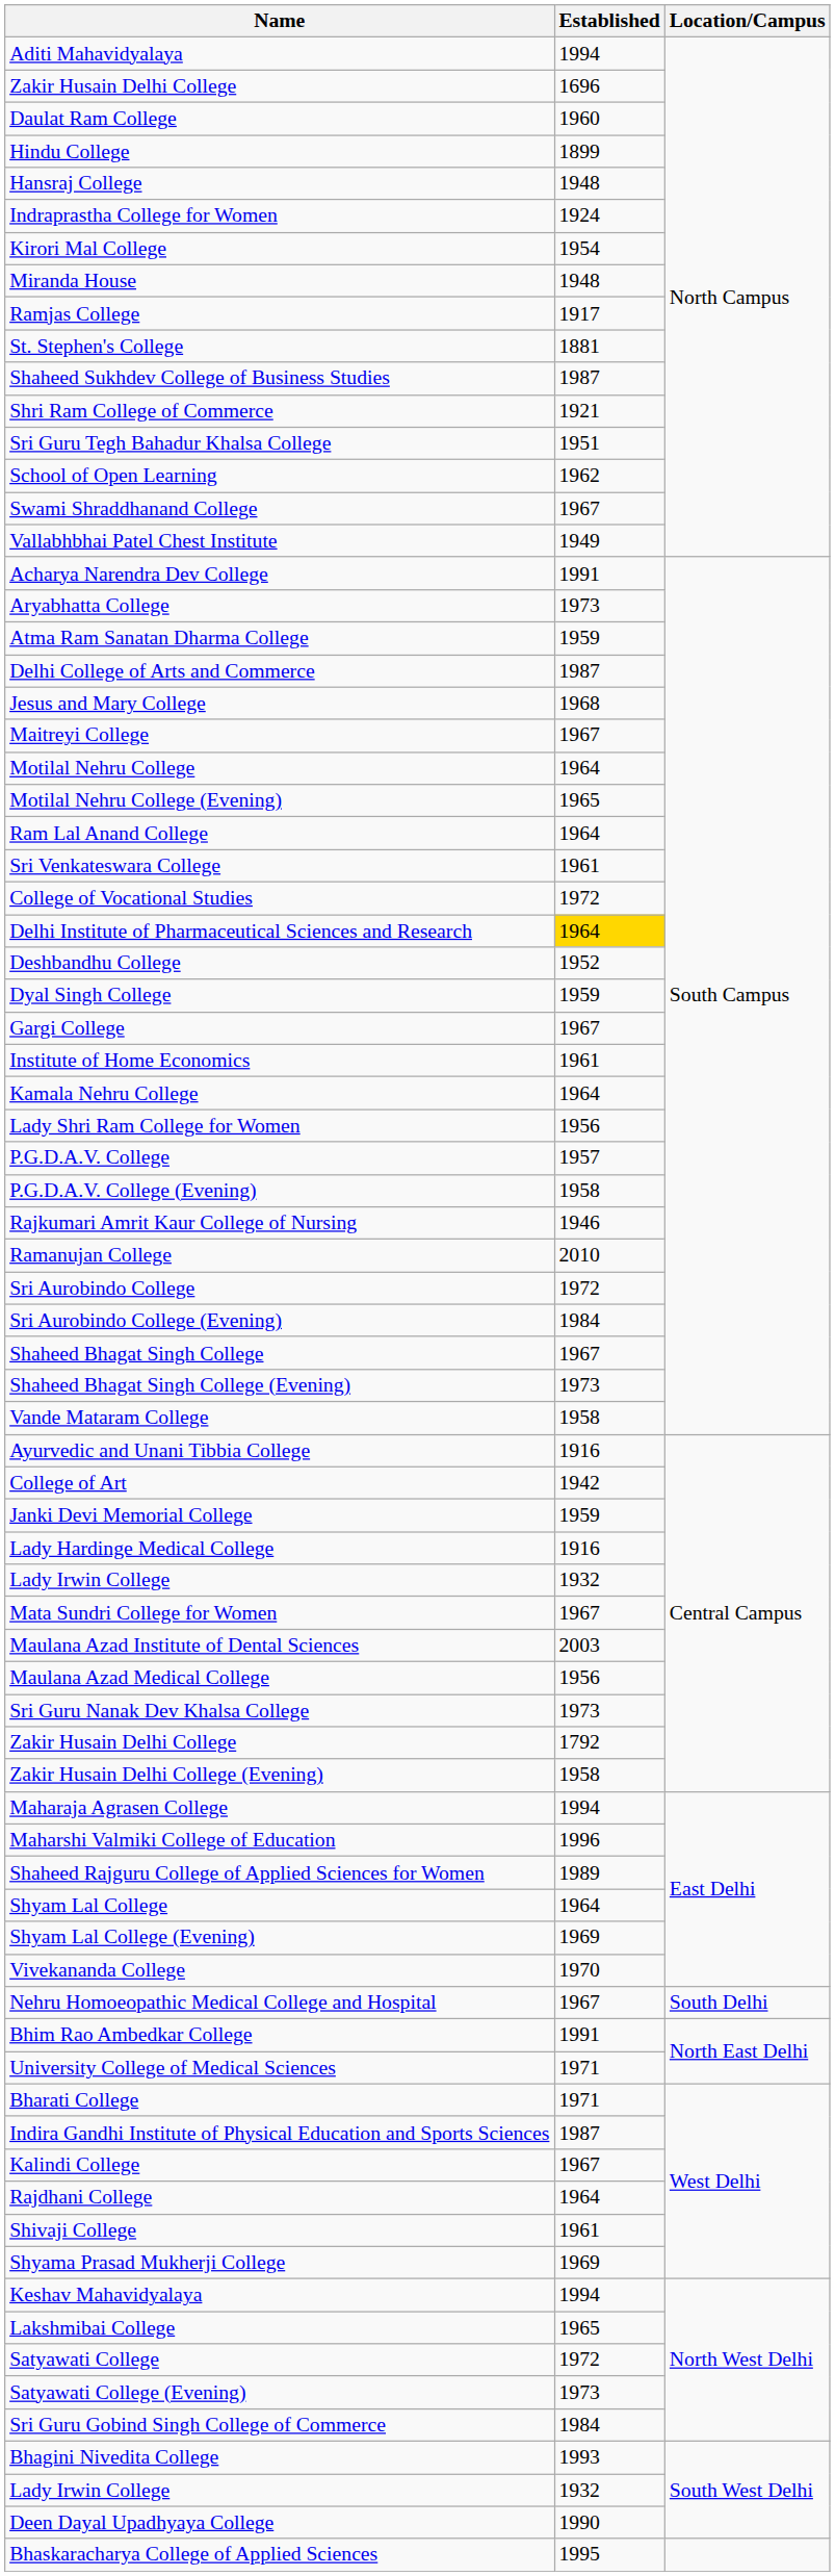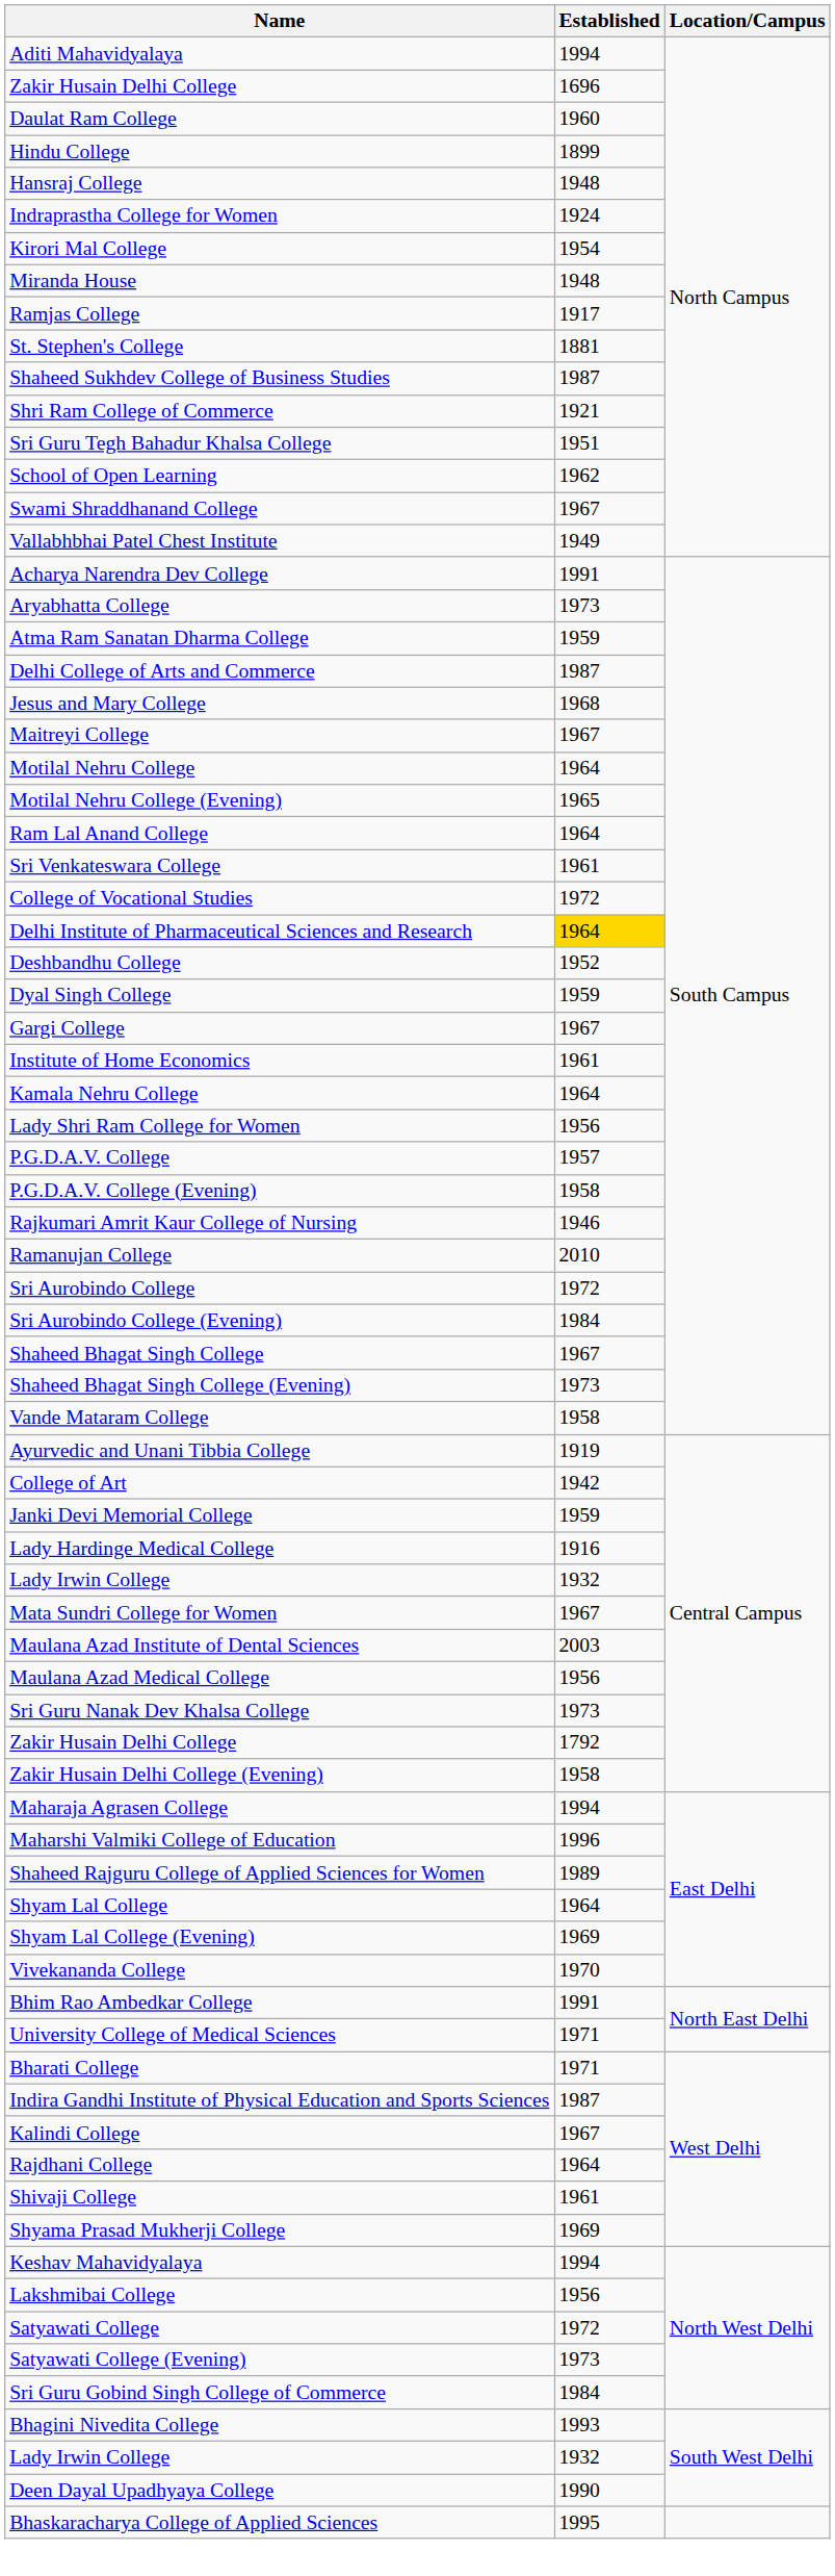Ayurvedic and Unani Tibbia College | Established: 1916 -> 1919
- row: Nehru Homoeopathic Medical College and Hospital | 1967 | South Delhi
Lakshmibai College | Established: 1965 -> 1956
